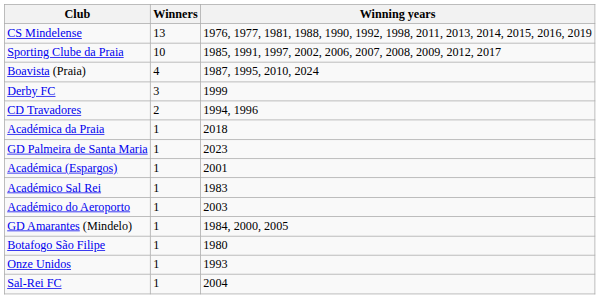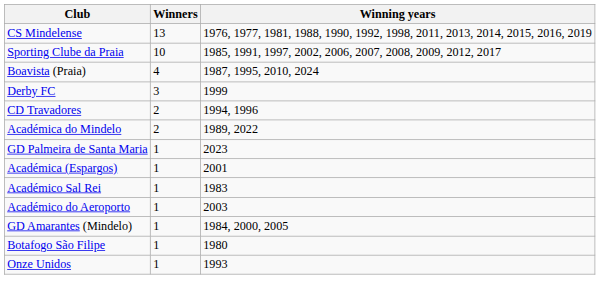+ row: Académica do Mindelo | 2 | 1989, 2022
- row: Académica da Praia | 1 | 2018
- row: Sal-Rei FC | 1 | 2004
